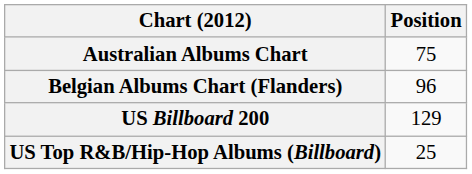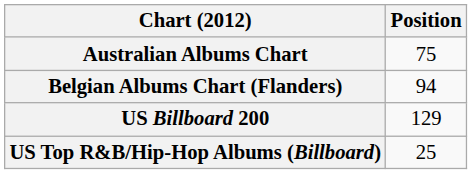Belgian Albums Chart (Flanders) | Position: 96 -> 94
